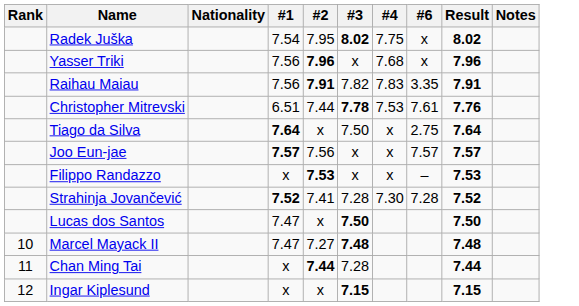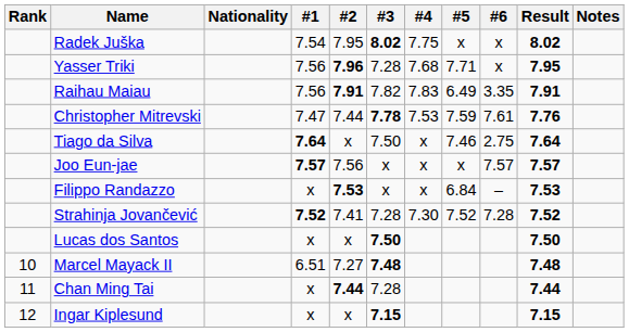+ column: #5 | x | 7.71 | 6.49 | 7.59 | 7.46 | x | 6.84 | 7.52
Yasser Triki | #3: x -> 7.28
Yasser Triki | Result: 7.96 -> 7.95
Christopher Mitrevski | #1: 6.51 -> 7.47
Lucas dos Santos | #1: 7.47 -> x
Marcel Mayack II | #1: 7.47 -> 6.51
